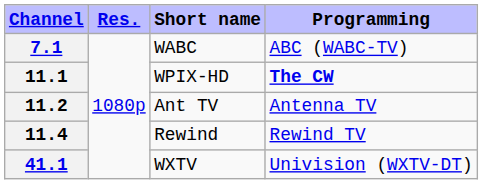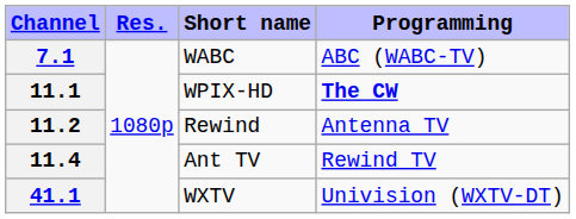11.2 | Short name: Ant TV -> Rewind
11.4 | Short name: Rewind -> Ant TV
